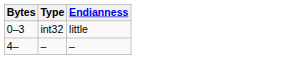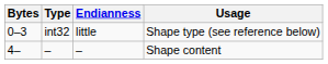+ column: Usage | Shape type (see reference below) | Shape content
